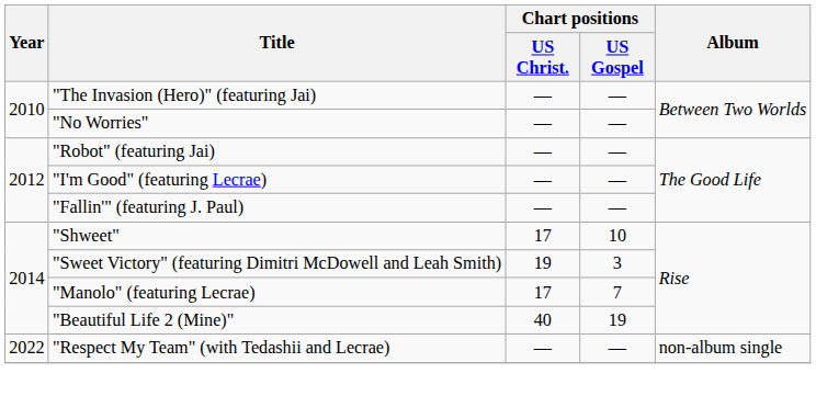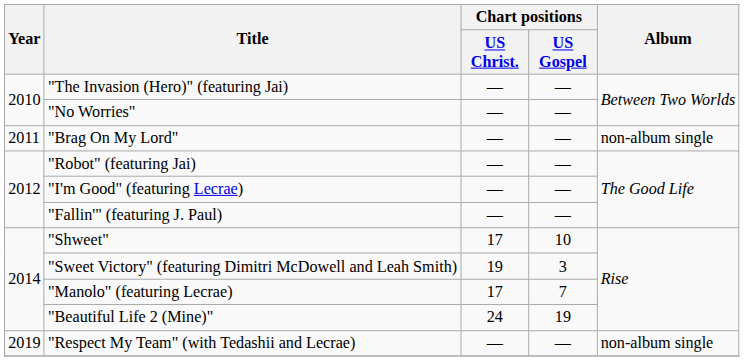+ row: 2011 | "Brag On My Lord" | — | — | non-album single
"Beautiful Life 2 (Mine)" | Chart positions / US Christ.: 40 -> 24
"Respect My Team" (with Tedashii and Lecrae) | Year: 2022 -> 2019
